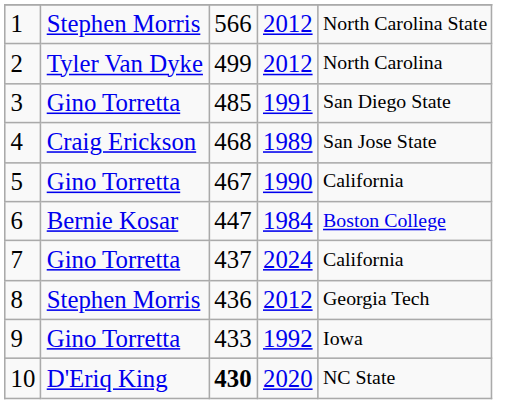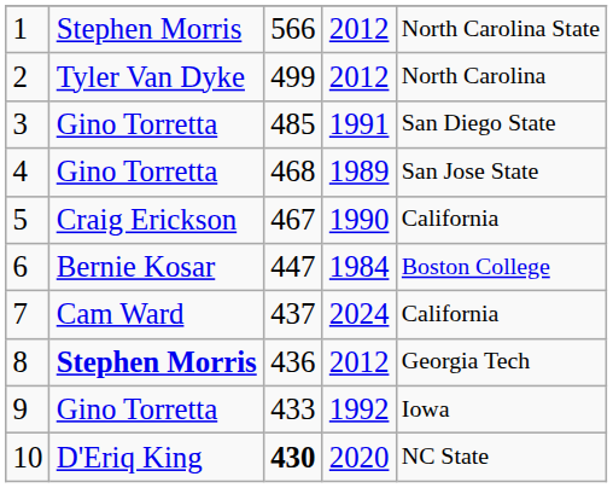4 | column 2: Craig Erickson -> Gino Torretta
5 | column 2: Gino Torretta -> Craig Erickson
7 | column 2: Gino Torretta -> Cam Ward
8 | column 2: normal -> bold
